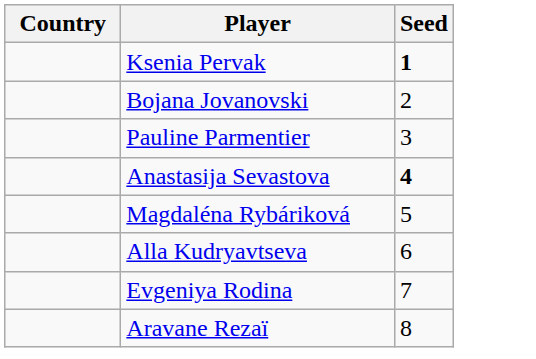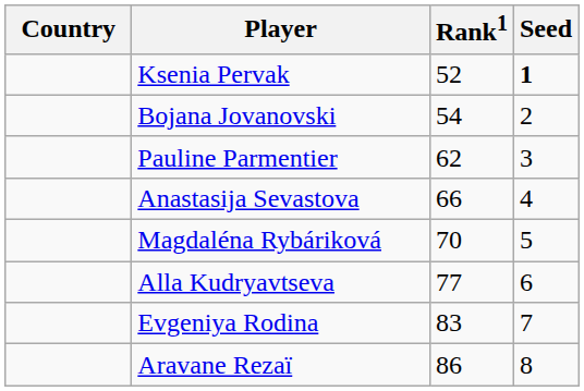+ column: Rank1 | 52 | 54 | 62 | 66 | 70 | 77 | 83 | 86
Anastasija Sevastova | Seed: bold -> normal
